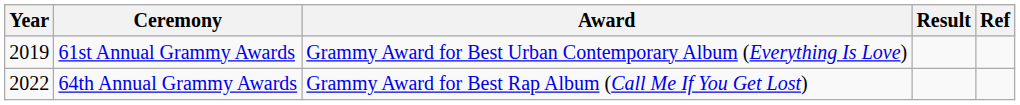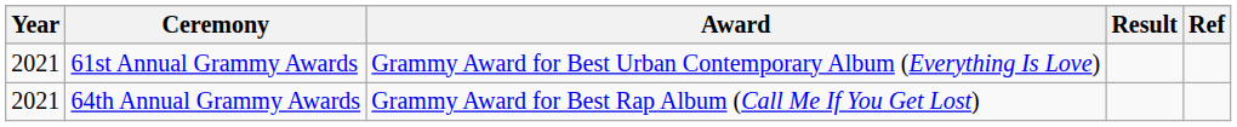61st Annual Grammy Awards | Year: 2019 -> 2021
64th Annual Grammy Awards | Year: 2022 -> 2021
